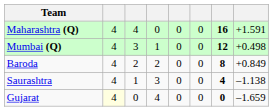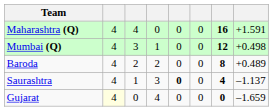Baroda | column 8: +0.849 -> +0.489
Saurashtra | column 5: normal -> bold
Saurashtra | column 8: –1.138 -> –1.137
